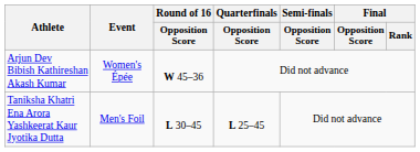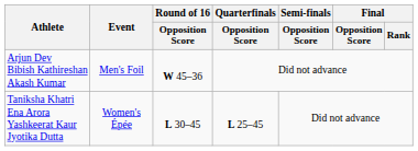Arjun Dev Bibish Kathireshan Akash Kumar | Event: Women's Épée -> Men's Foil
Taniksha Khatri Ena Arora Yashkeerat Kaur Jyotika Dutta | Event: Men's Foil -> Women's Épée
